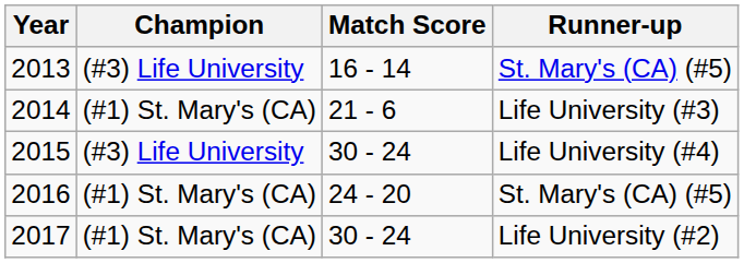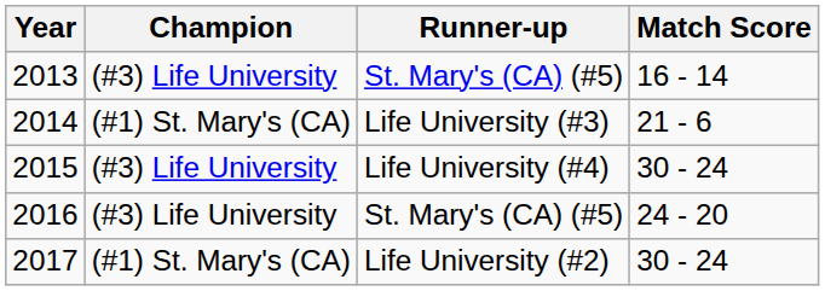columns swapped: Match Score <-> Runner-up
2016 | Champion: (#1) St. Mary's (CA) -> (#3) Life University
